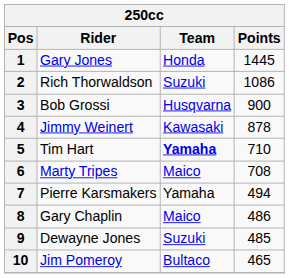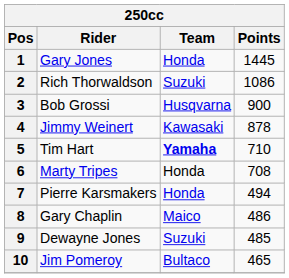6 | Team: Maico -> Honda
7 | Team: Yamaha -> Honda
